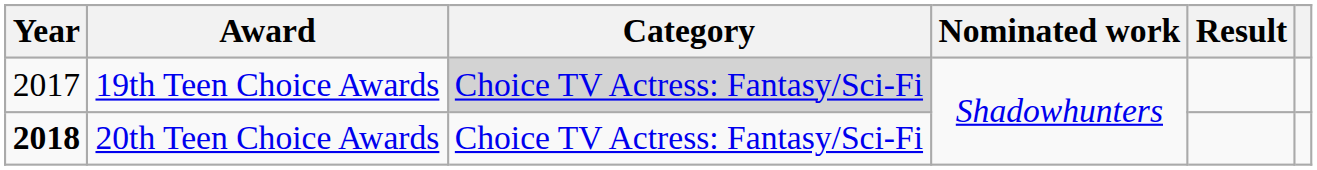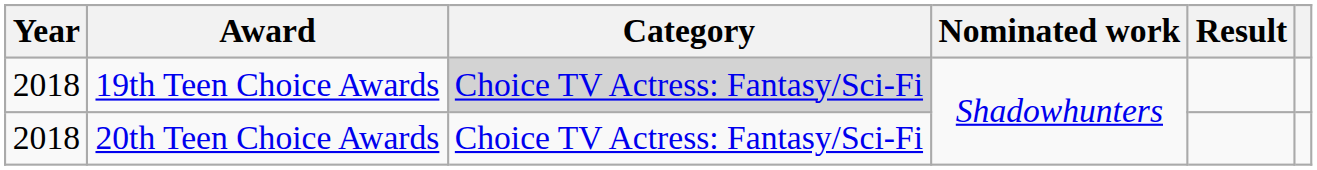19th Teen Choice Awards | Year: 2017 -> 2018
20th Teen Choice Awards | Year: bold -> normal
